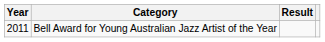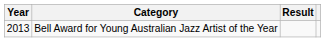Bell Award for Young Australian Jazz Artist of the Year | Year: 2011 -> 2013
